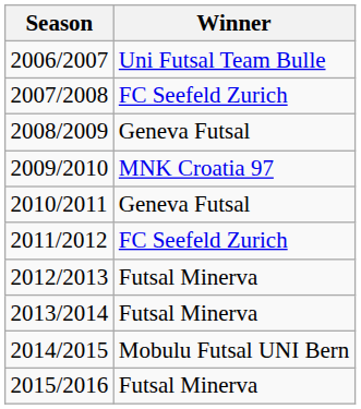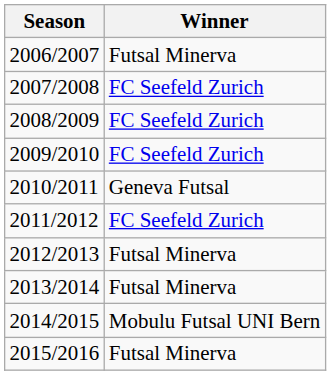2006/2007 | Winner: Uni Futsal Team Bulle -> Futsal Minerva
2008/2009 | Winner: Geneva Futsal -> FC Seefeld Zurich
2009/2010 | Winner: MNK Croatia 97 -> FC Seefeld Zurich
